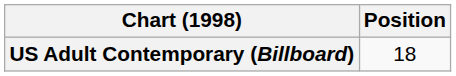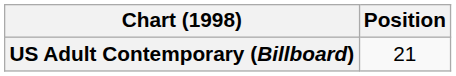US Adult Contemporary (Billboard) | Position: 18 -> 21
